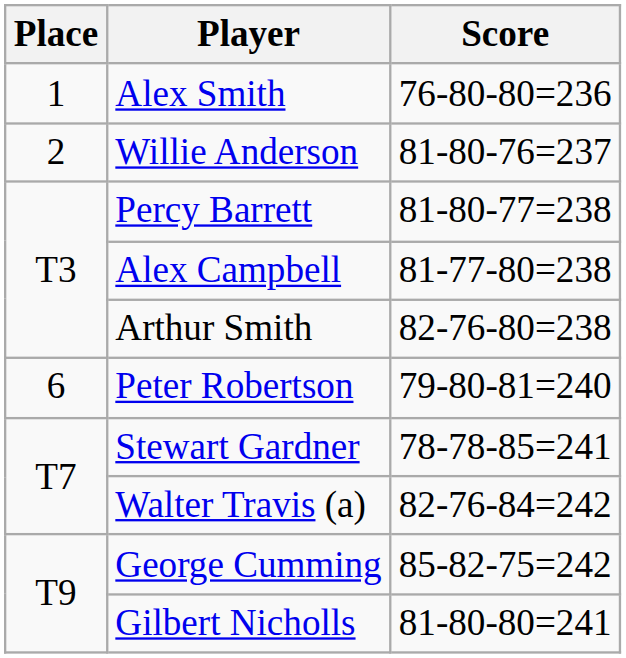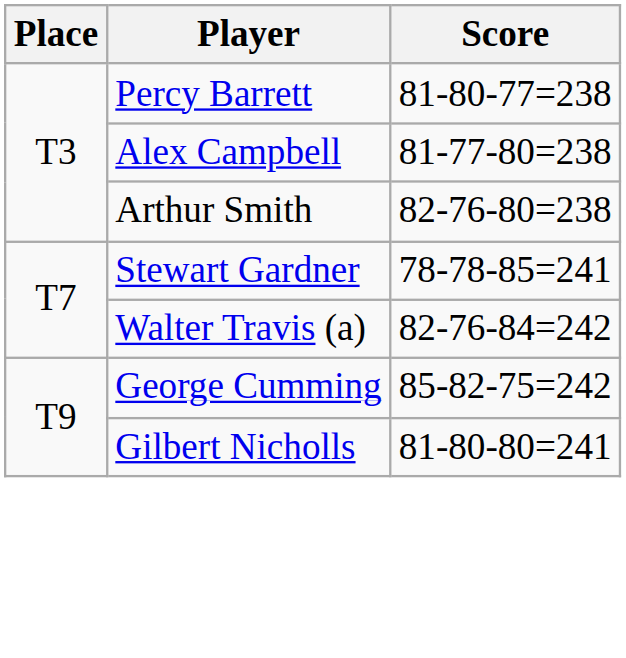- row: 1 | Alex Smith | 76-80-80=236
- row: 2 | Willie Anderson | 81-80-76=237
- row: 6 | Peter Robertson | 79-80-81=240
